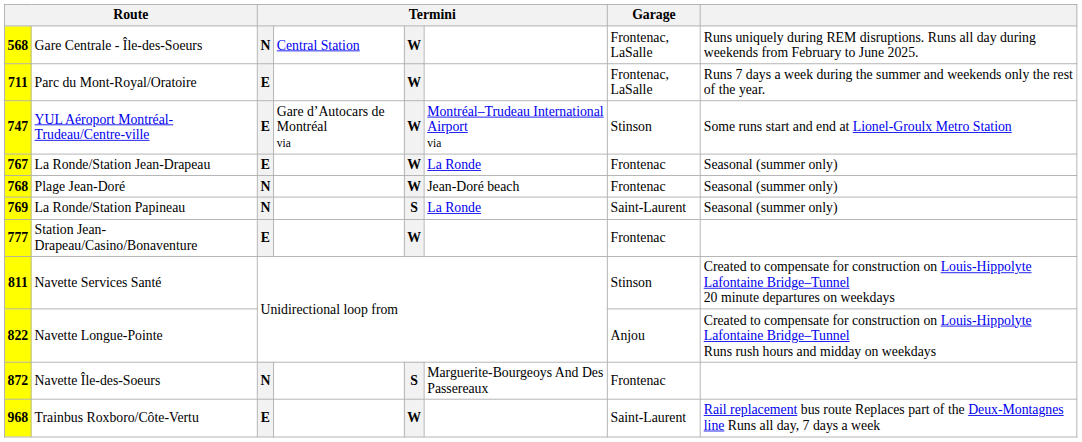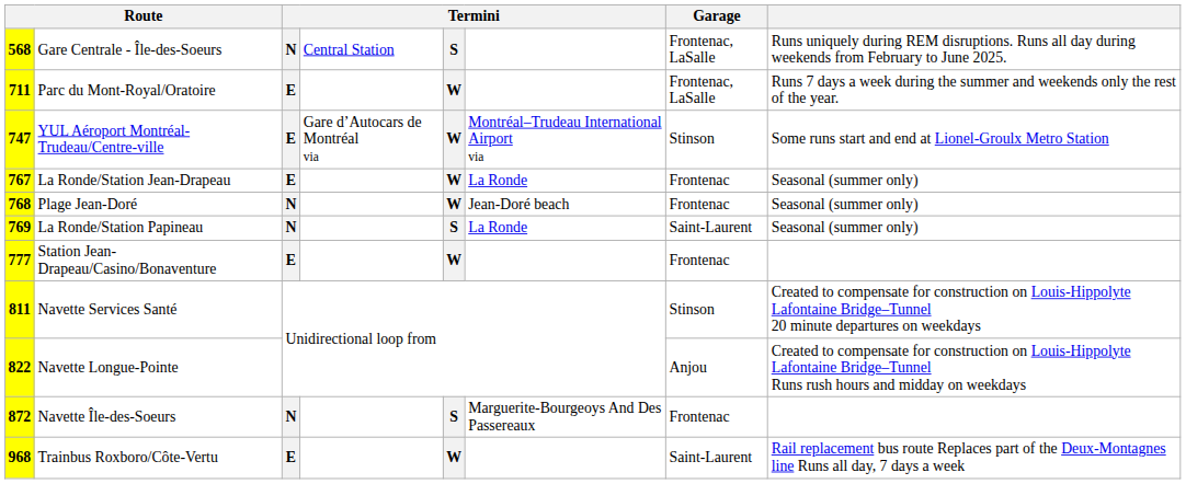568 | column 5: W -> S
